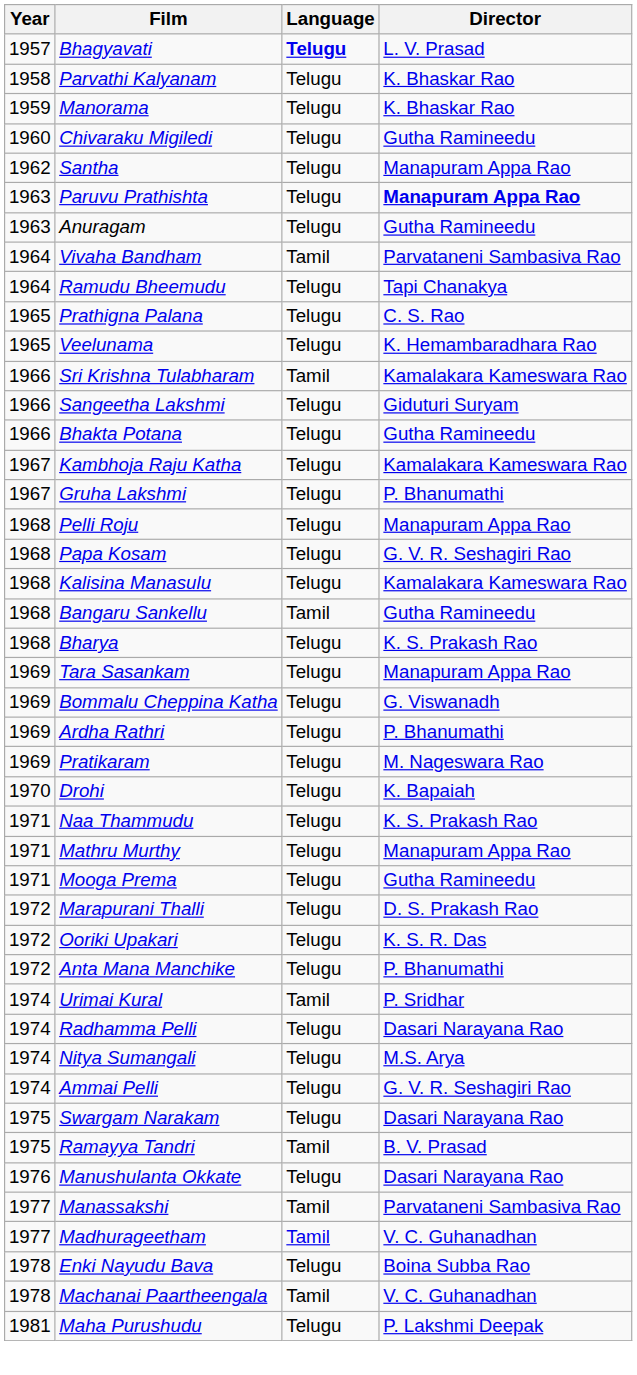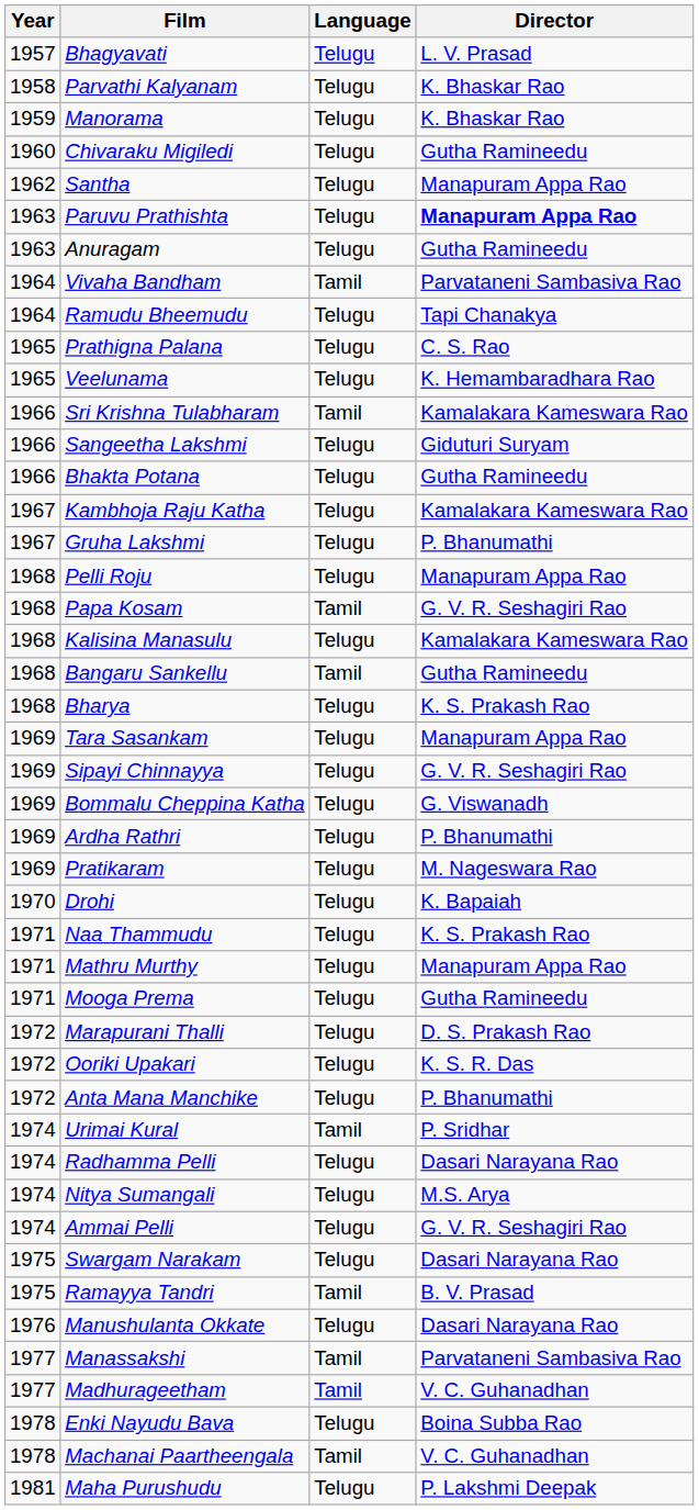Bhagyavati | Language: bold -> normal
Papa Kosam | Language: Telugu -> Tamil
+ row: 1969 | Sipayi Chinnayya | Telugu | G. V. R. Seshagiri Rao
